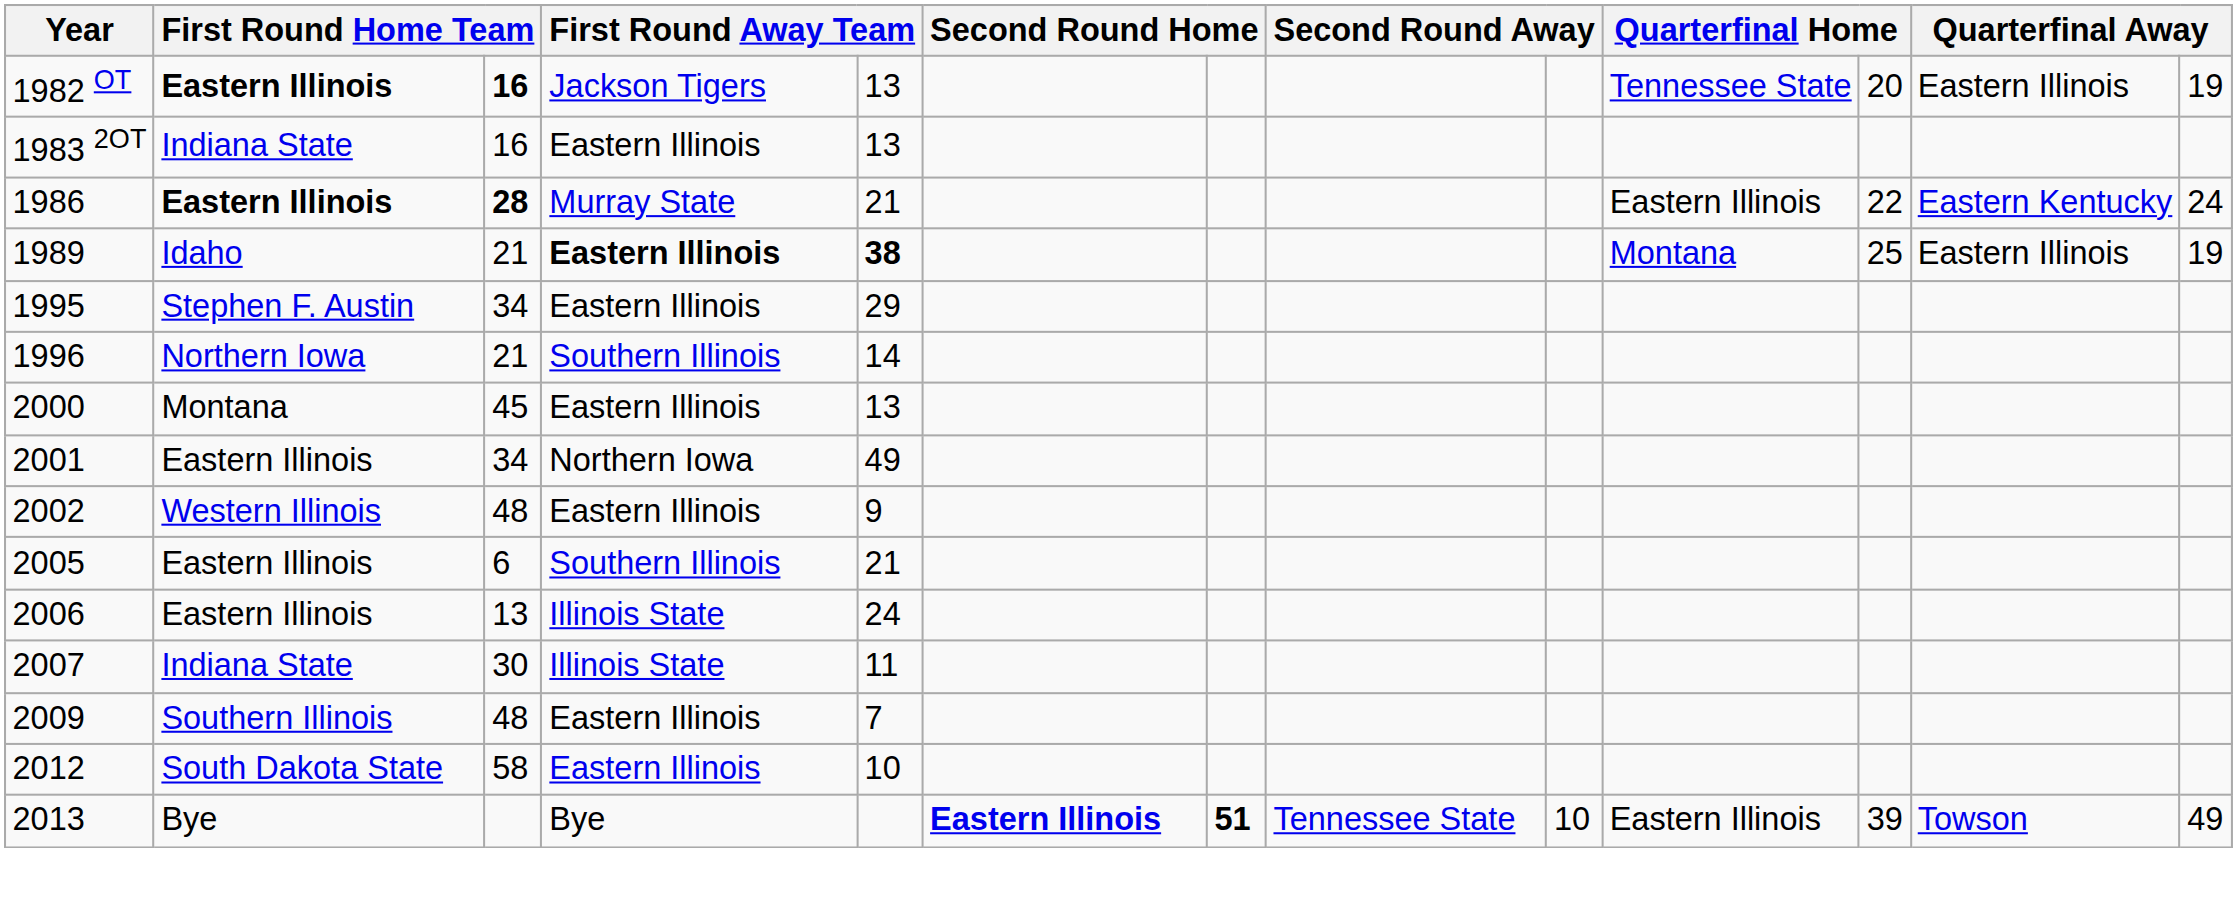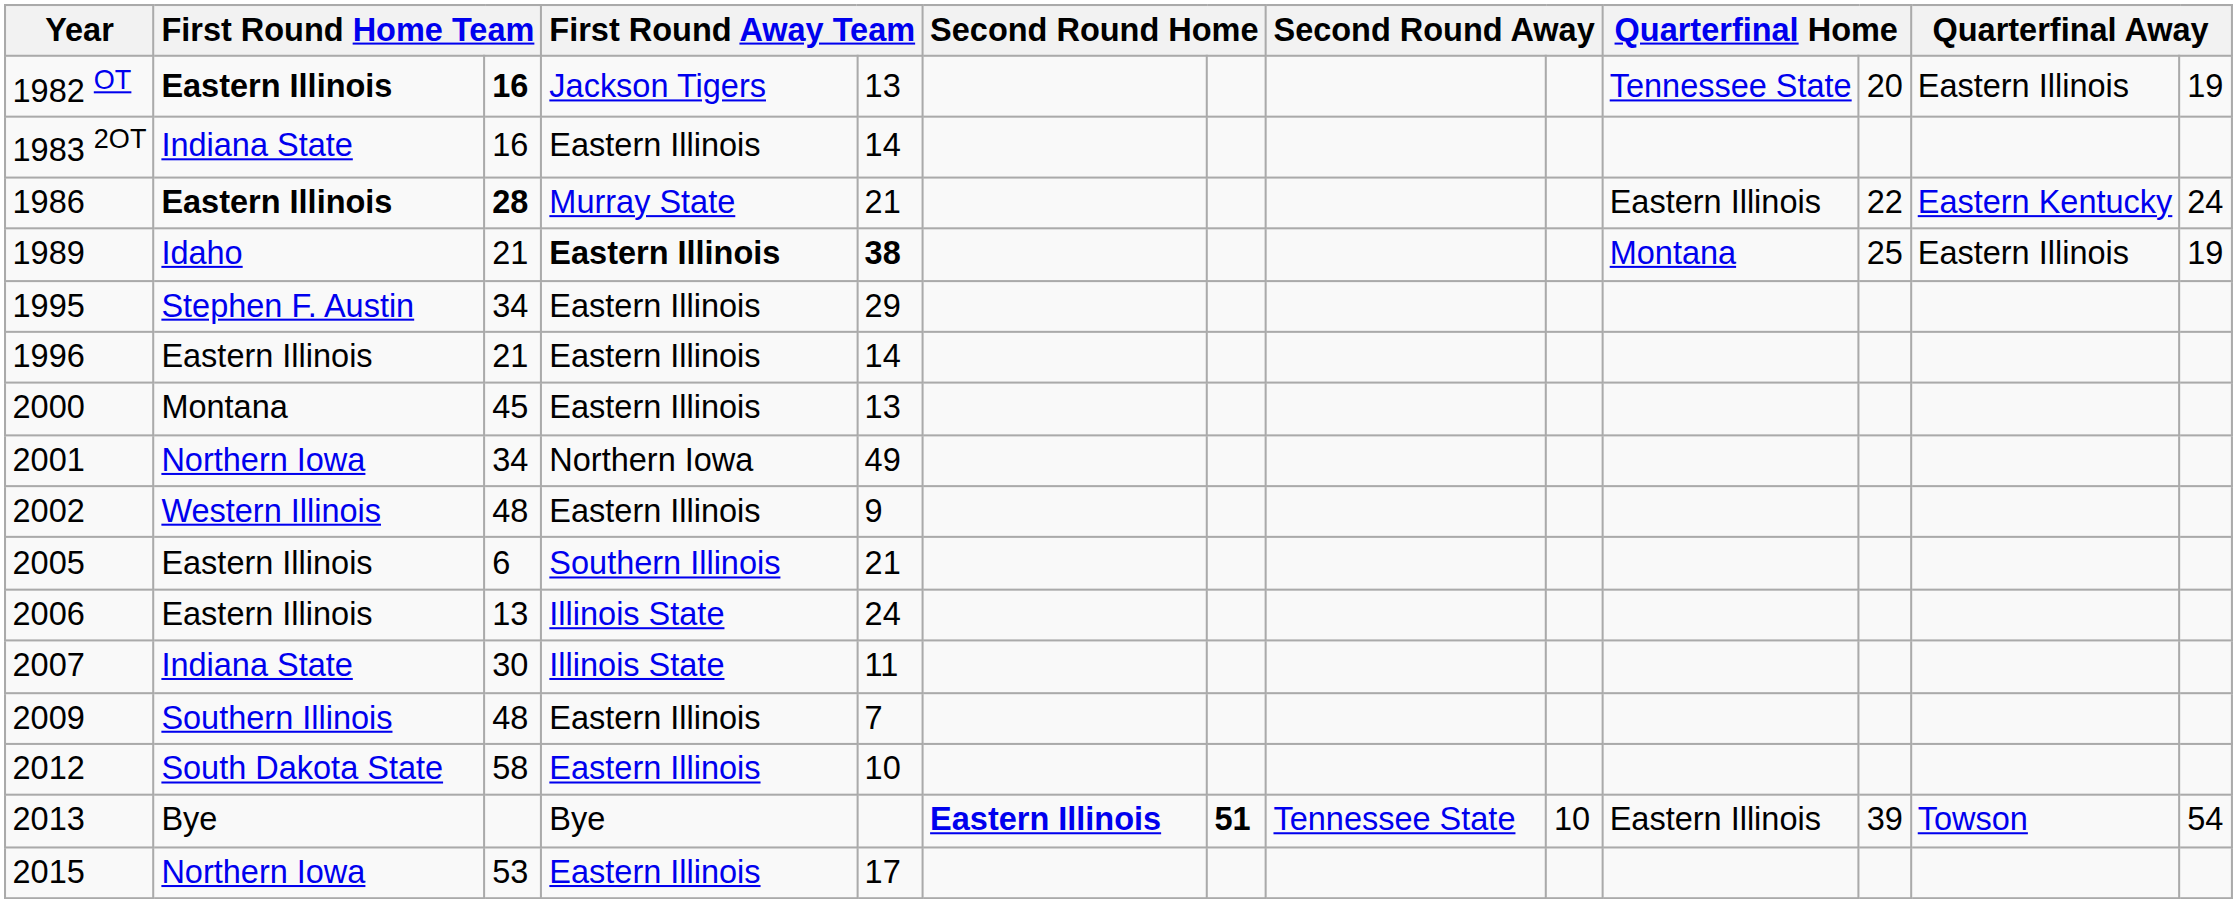1983 2OT | column 5: 13 -> 14
1996 | column 2: Northern Iowa -> Eastern Illinois
1996 | column 4: Southern Illinois -> Eastern Illinois
2001 | column 2: Eastern Illinois -> Northern Iowa
2013 | column 13: 49 -> 54
+ row: 2015 | Northern Iowa | 53 | Eastern Illinois | 17
